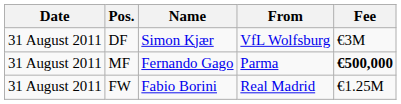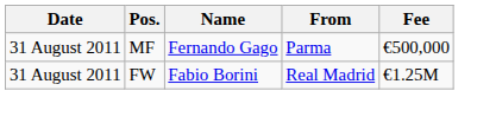- row: 31 August 2011 | DF | Simon Kjær | VfL Wolfsburg | €3M
MF | Fee: bold -> normal
